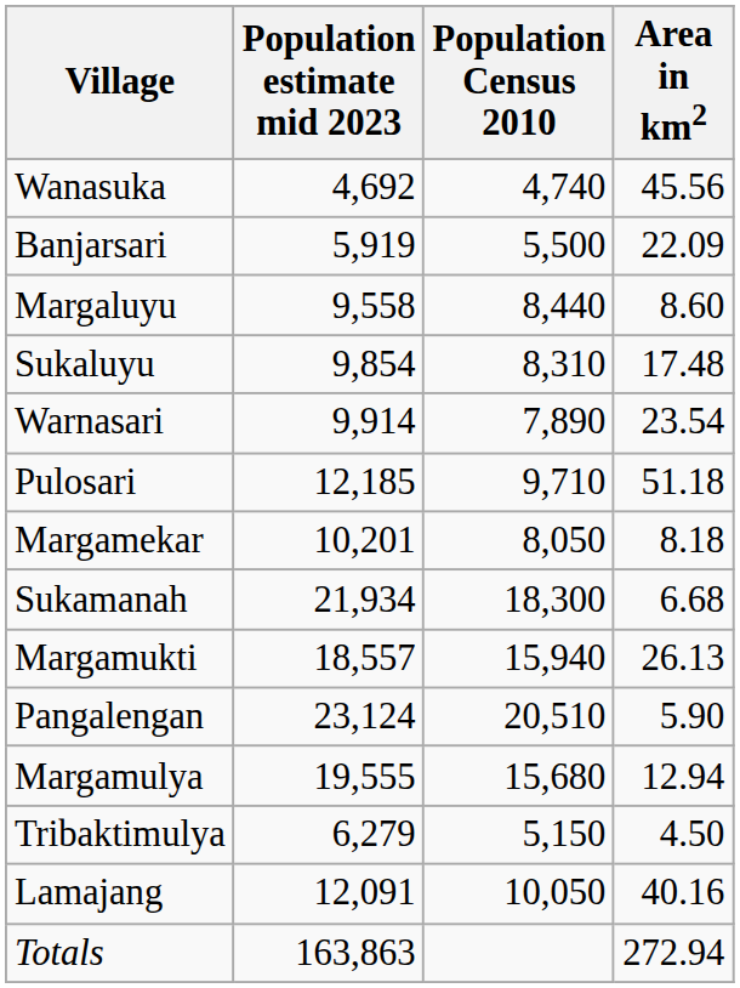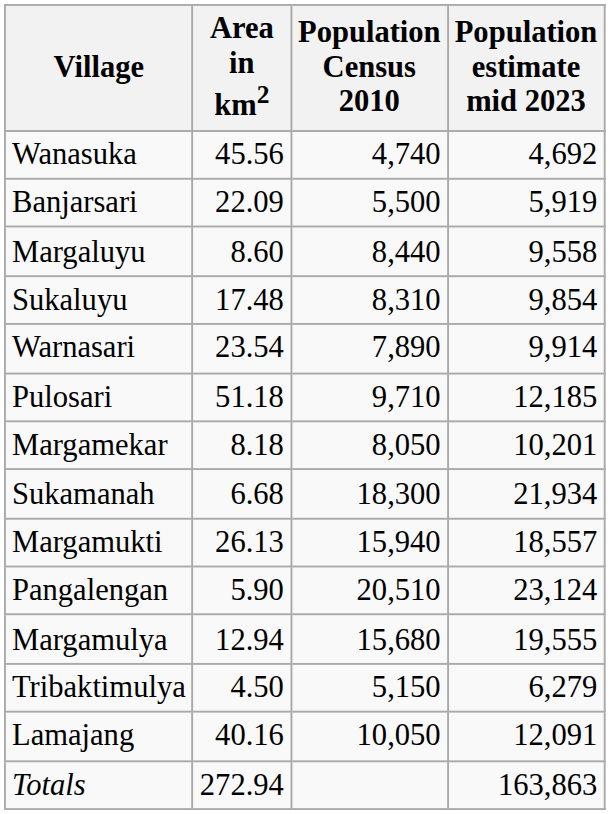columns swapped: Area in km2 <-> Population estimate mid 2023
